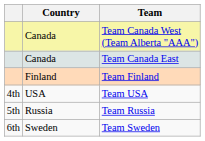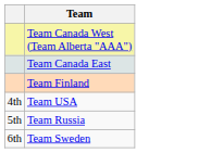- column: Country | Canada | Canada | Finland | USA | Russia | Sweden
